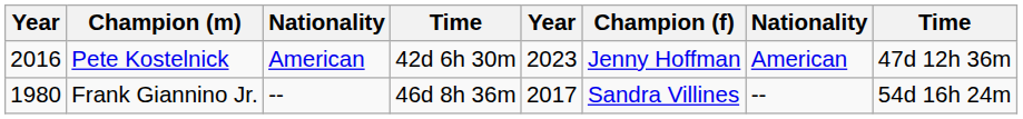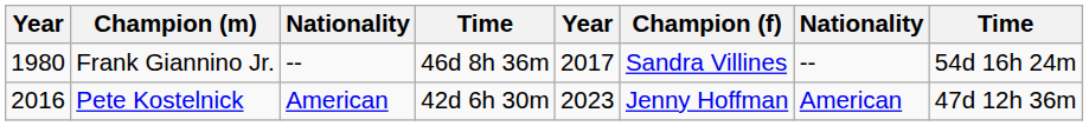rows swapped: Pete Kostelnick <-> Frank Giannino Jr.
